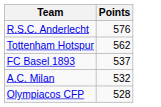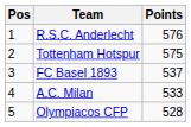+ column: Pos | 1 | 2 | 3 | 4 | 5
Tottenham Hotspur | Points: 562 -> 575
A.C. Milan | Points: 532 -> 533
